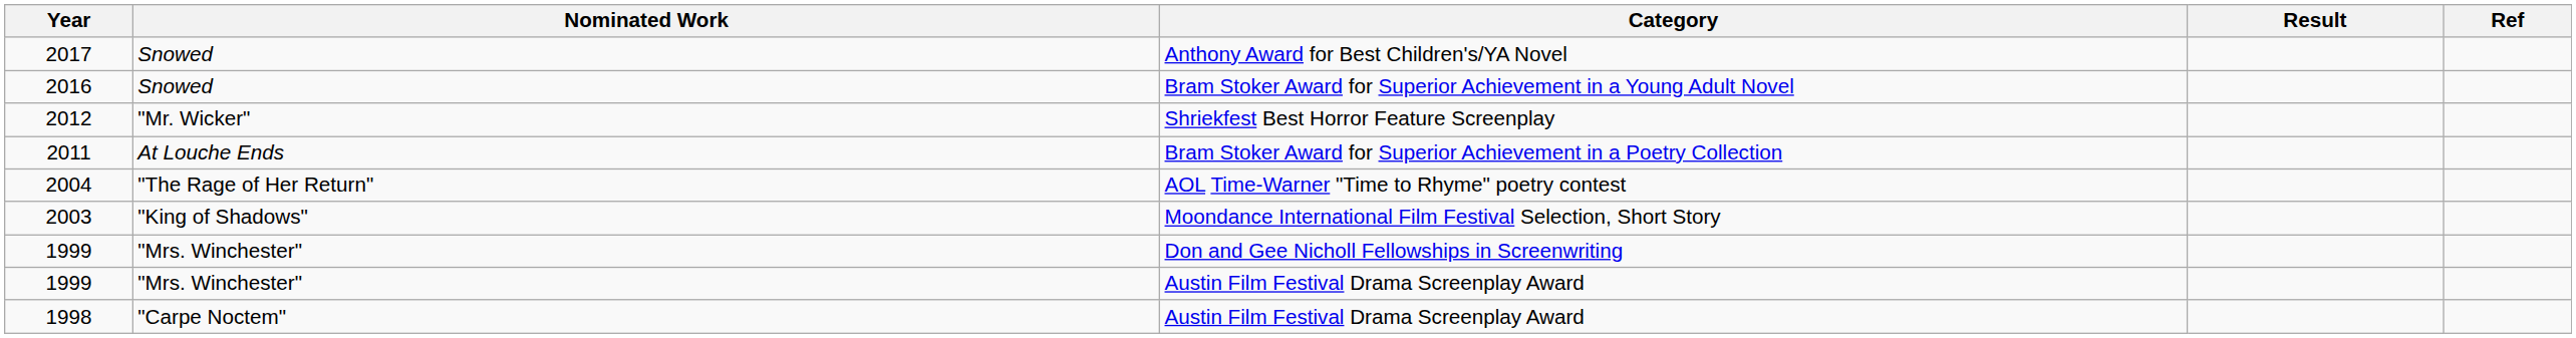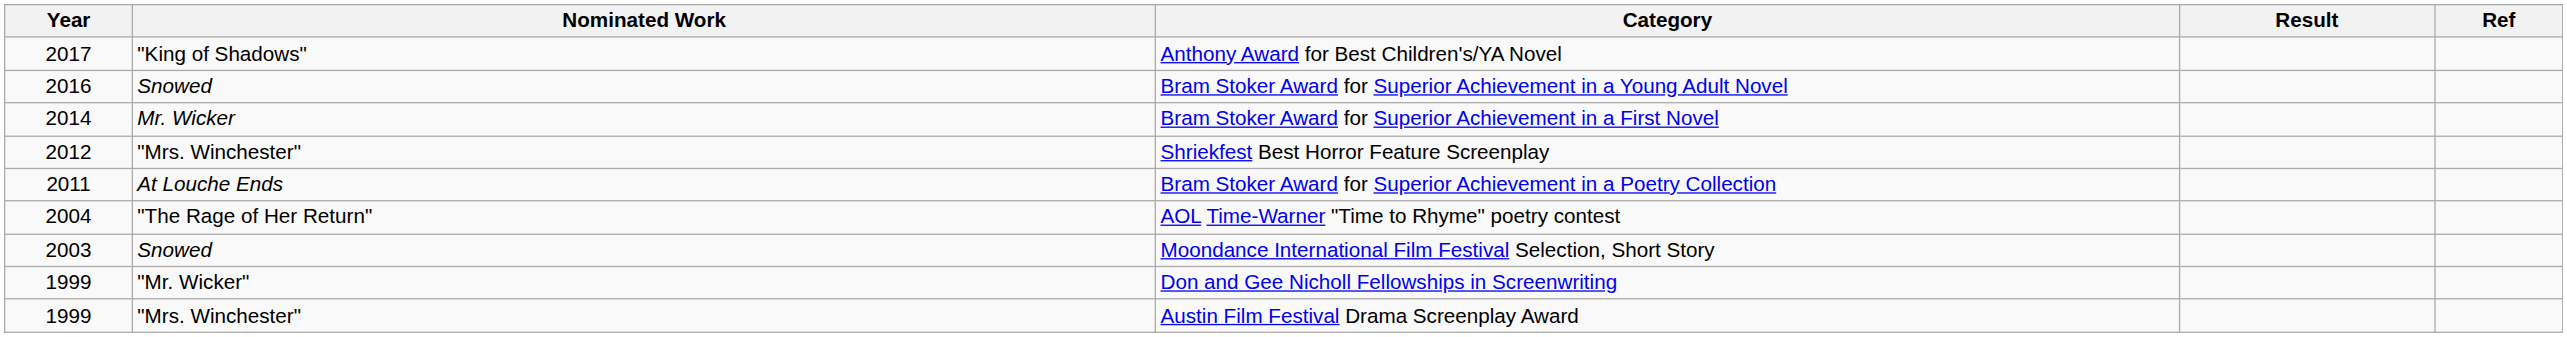Anthony Award for Best Children's/YA Novel | Nominated Work: Snowed -> "King of Shadows"
+ row: 2014 | Mr. Wicker | Bram Stoker Award for Superior Achievement in a First Novel
Shriekfest Best Horror Feature Screenplay | Nominated Work: "Mr. Wicker" -> "Mrs. Winchester"
Moondance International Film Festival Selection, Short Story | Nominated Work: "King of Shadows" -> Snowed
Don and Gee Nicholl Fellowships in Screenwriting | Nominated Work: "Mrs. Winchester" -> "Mr. Wicker"
- row: 1998 | "Carpe Noctem" | Austin Film Festival Drama Screenplay Award
